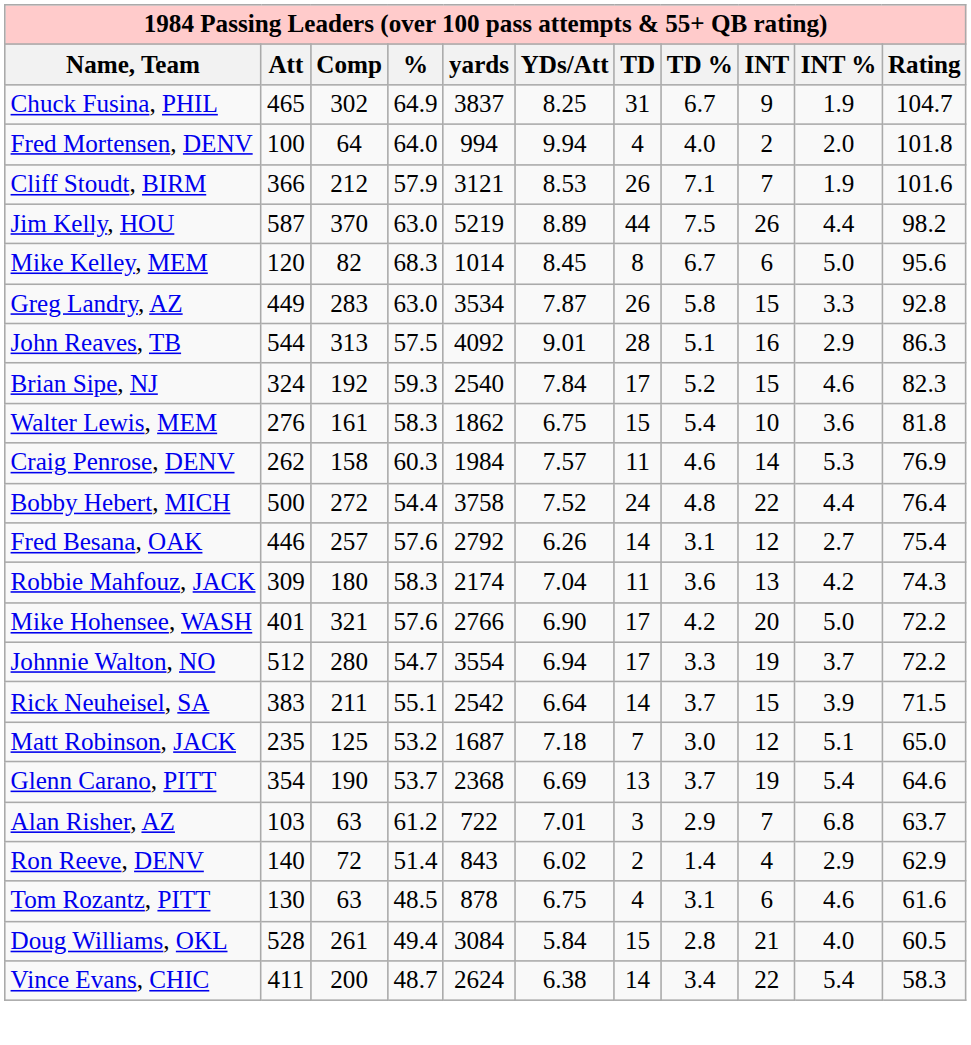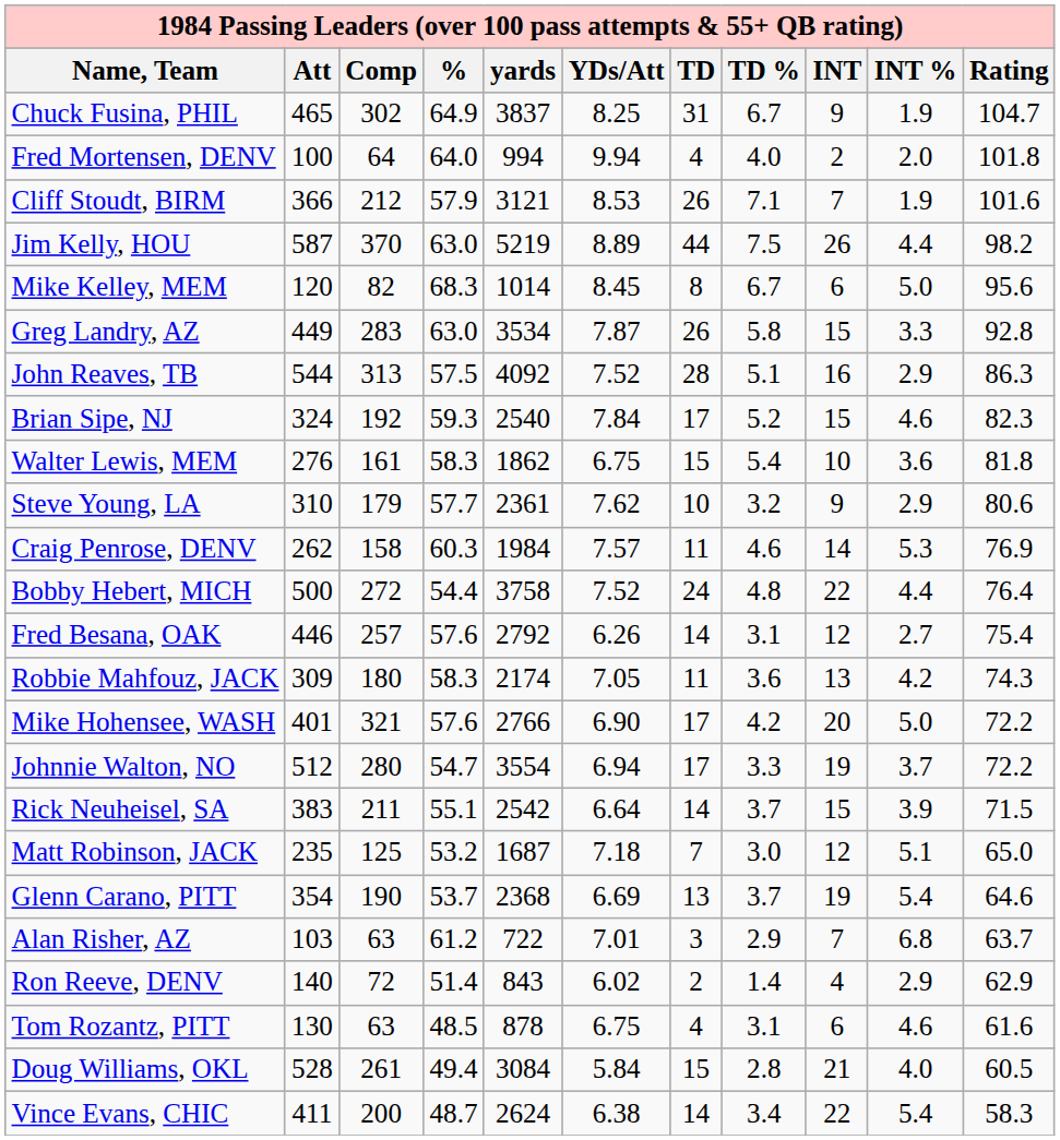John Reaves, TB | YDs/Att: 9.01 -> 7.52
+ row: Steve Young, LA | 310 | 179 | 57.7 | 2361 | 7.62 | 10 | 3.2 | 9 | 2.9 | 80.6
Robbie Mahfouz, JACK | YDs/Att: 7.04 -> 7.05
